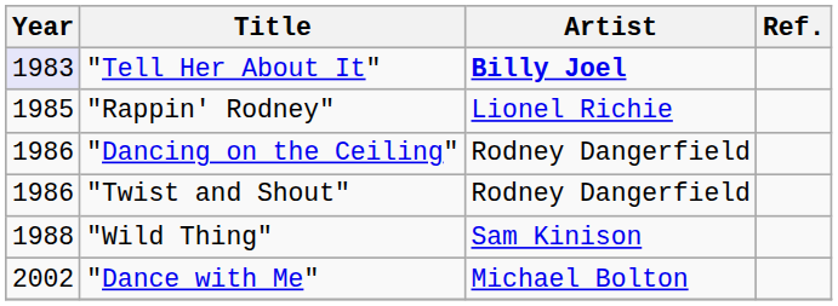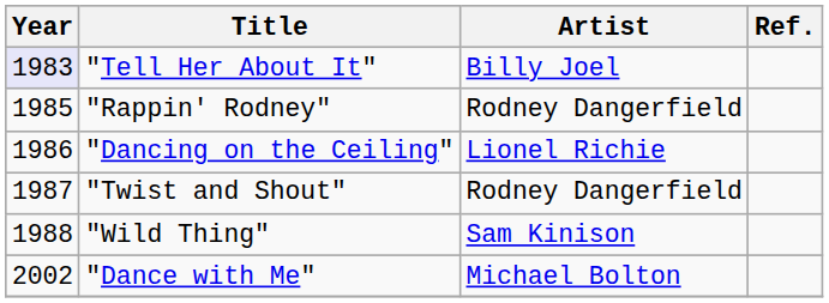"Tell Her About It" | Artist: bold -> normal
"Rappin' Rodney" | Artist: Lionel Richie -> Rodney Dangerfield
"Dancing on the Ceiling" | Artist: Rodney Dangerfield -> Lionel Richie
"Twist and Shout" | Year: 1986 -> 1987
